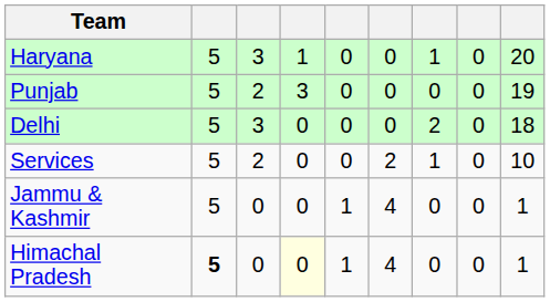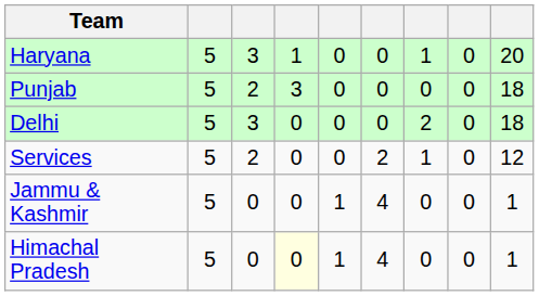Punjab | column 9: 19 -> 18
Services | column 9: 10 -> 12
Himachal Pradesh | column 2: bold -> normal
